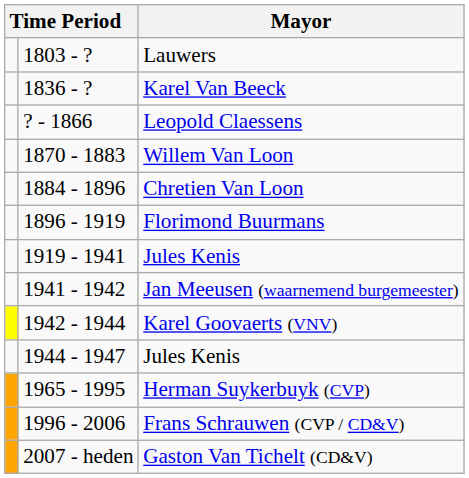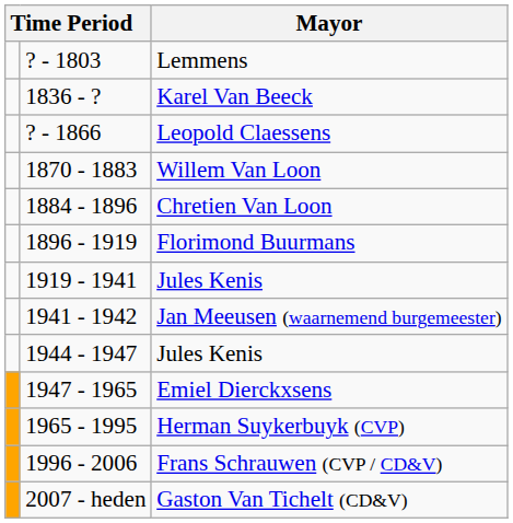+ row: ? - 1803 | Lemmens
- row: 1803 - ? | Lauwers
- row: 1942 - 1944 | Karel Goovaerts (VNV)
+ row: 1947 - 1965 | Emiel Dierckxsens
